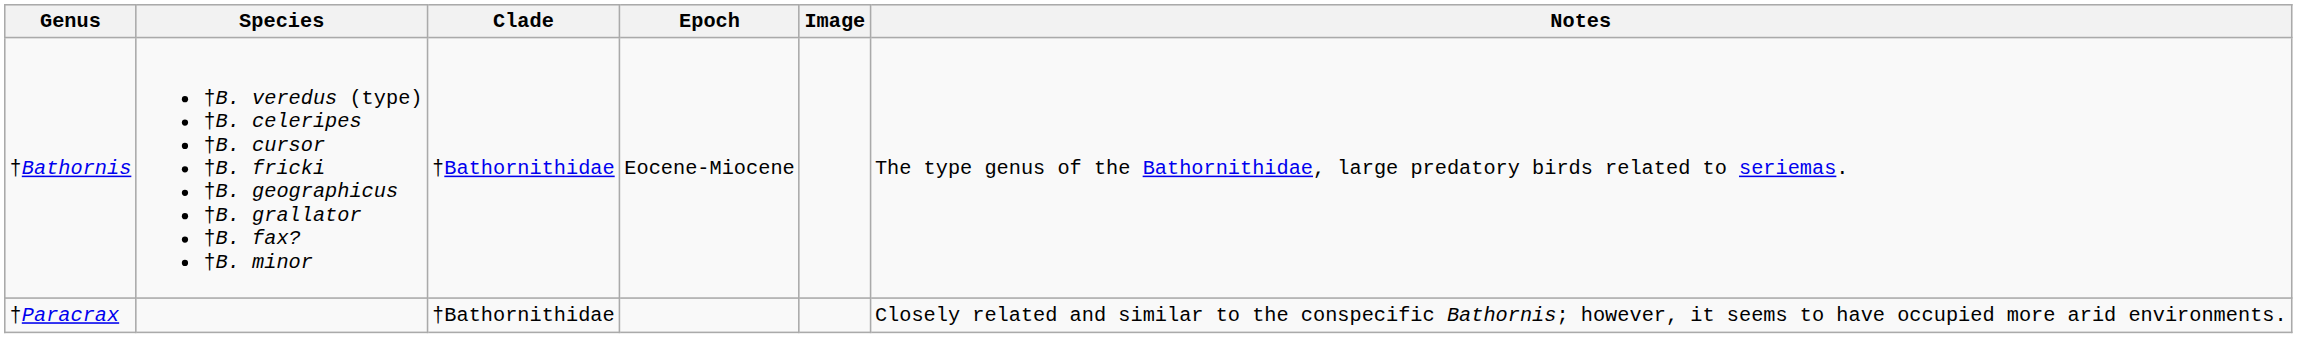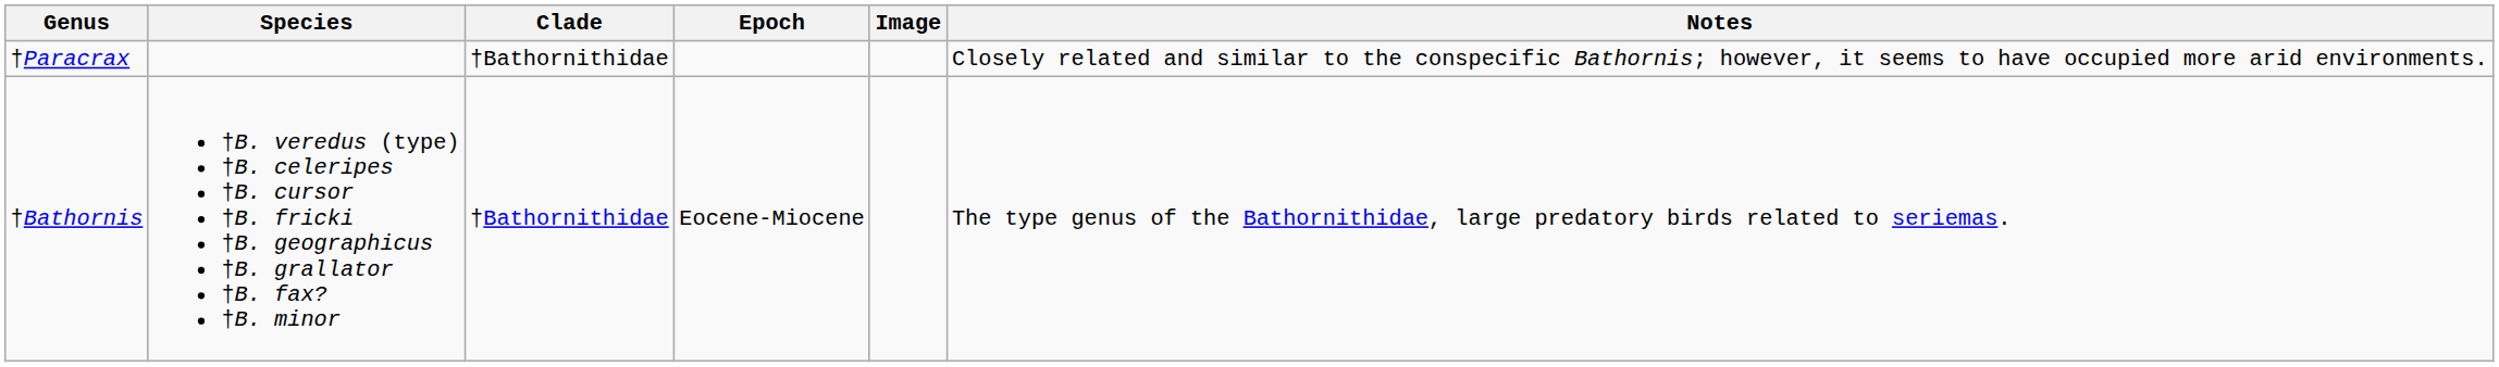rows swapped: †Bathornis <-> †Paracrax
